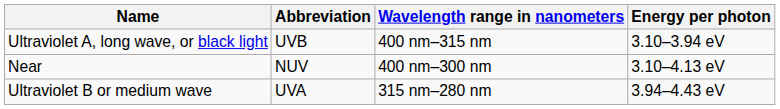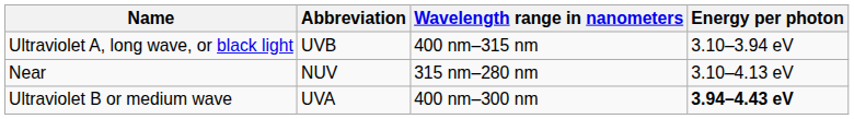Near | Wavelength range in nanometers: 400 nm–300 nm -> 315 nm–280 nm
Ultraviolet B or medium wave | Wavelength range in nanometers: 315 nm–280 nm -> 400 nm–300 nm
Ultraviolet B or medium wave | Energy per photon: normal -> bold
